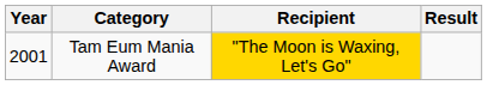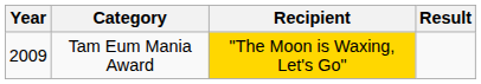Tam Eum Mania Award | Year: 2001 -> 2009
